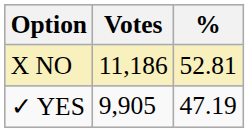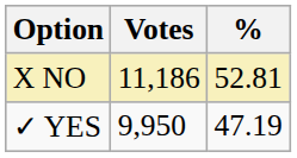✓ YES | Votes: 9,905 -> 9,950
